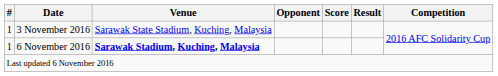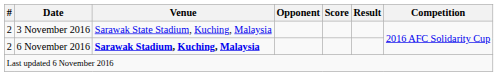3 November 2016 | #: 1 -> 2
6 November 2016 | #: 1 -> 2
